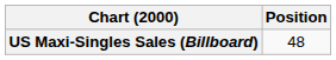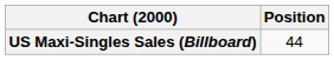US Maxi-Singles Sales (Billboard) | Position: 48 -> 44
